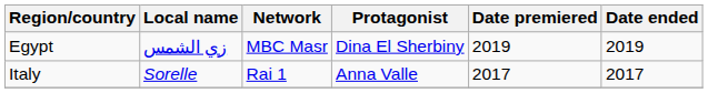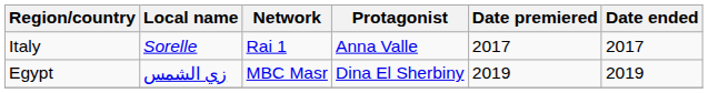rows swapped: Egypt <-> Italy
